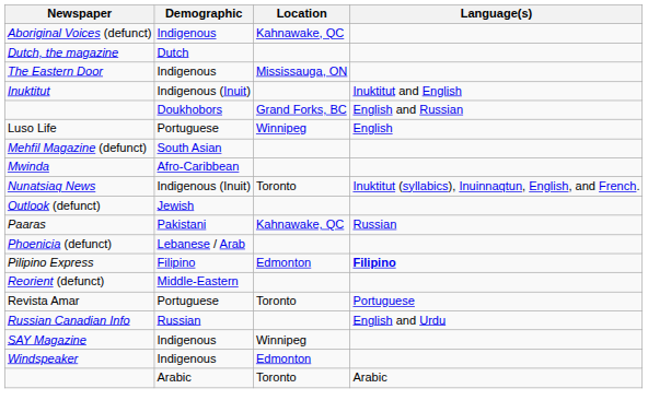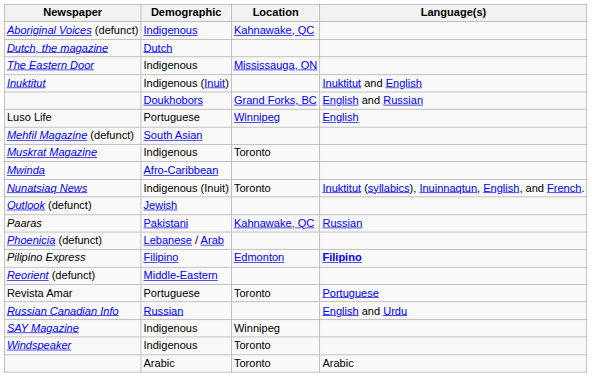+ row: Muskrat Magazine | Indigenous | Toronto
Windspeaker | Location: Edmonton -> Toronto
